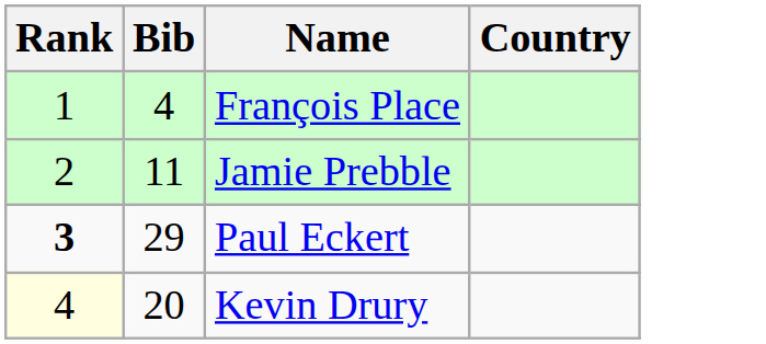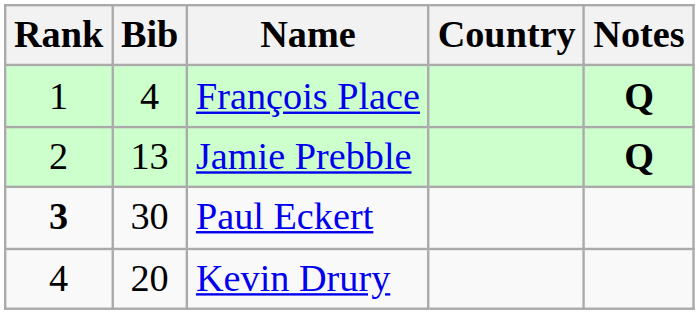+ column: Notes | Q | Q
Jamie Prebble | Bib: 11 -> 13
Paul Eckert | Bib: 29 -> 30
Kevin Drury | Rank: lightyellow background -> no background
